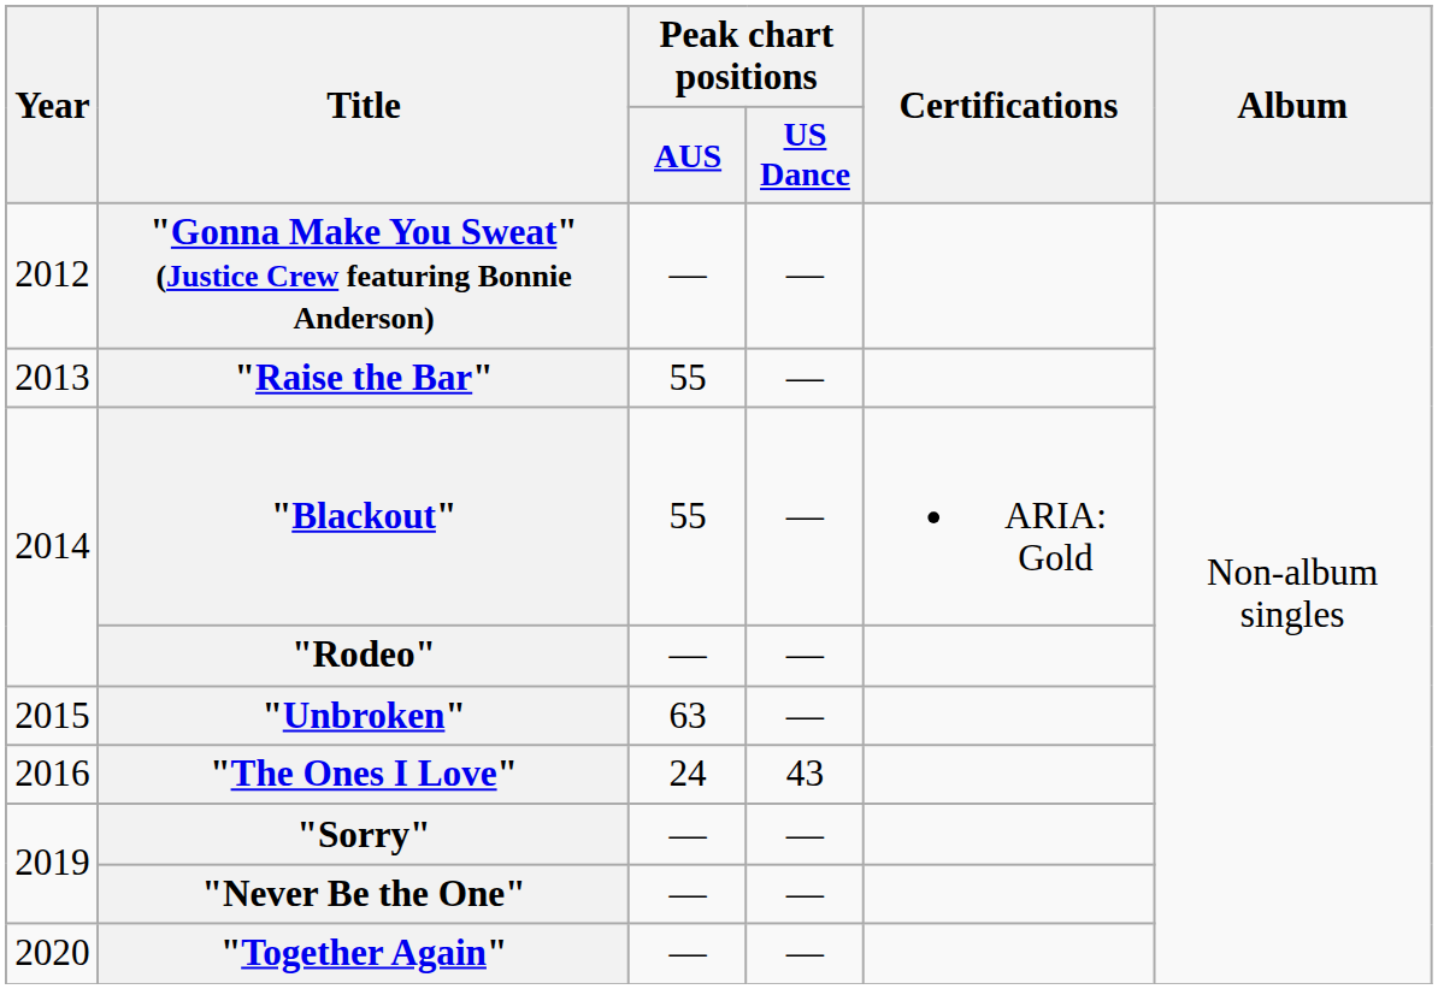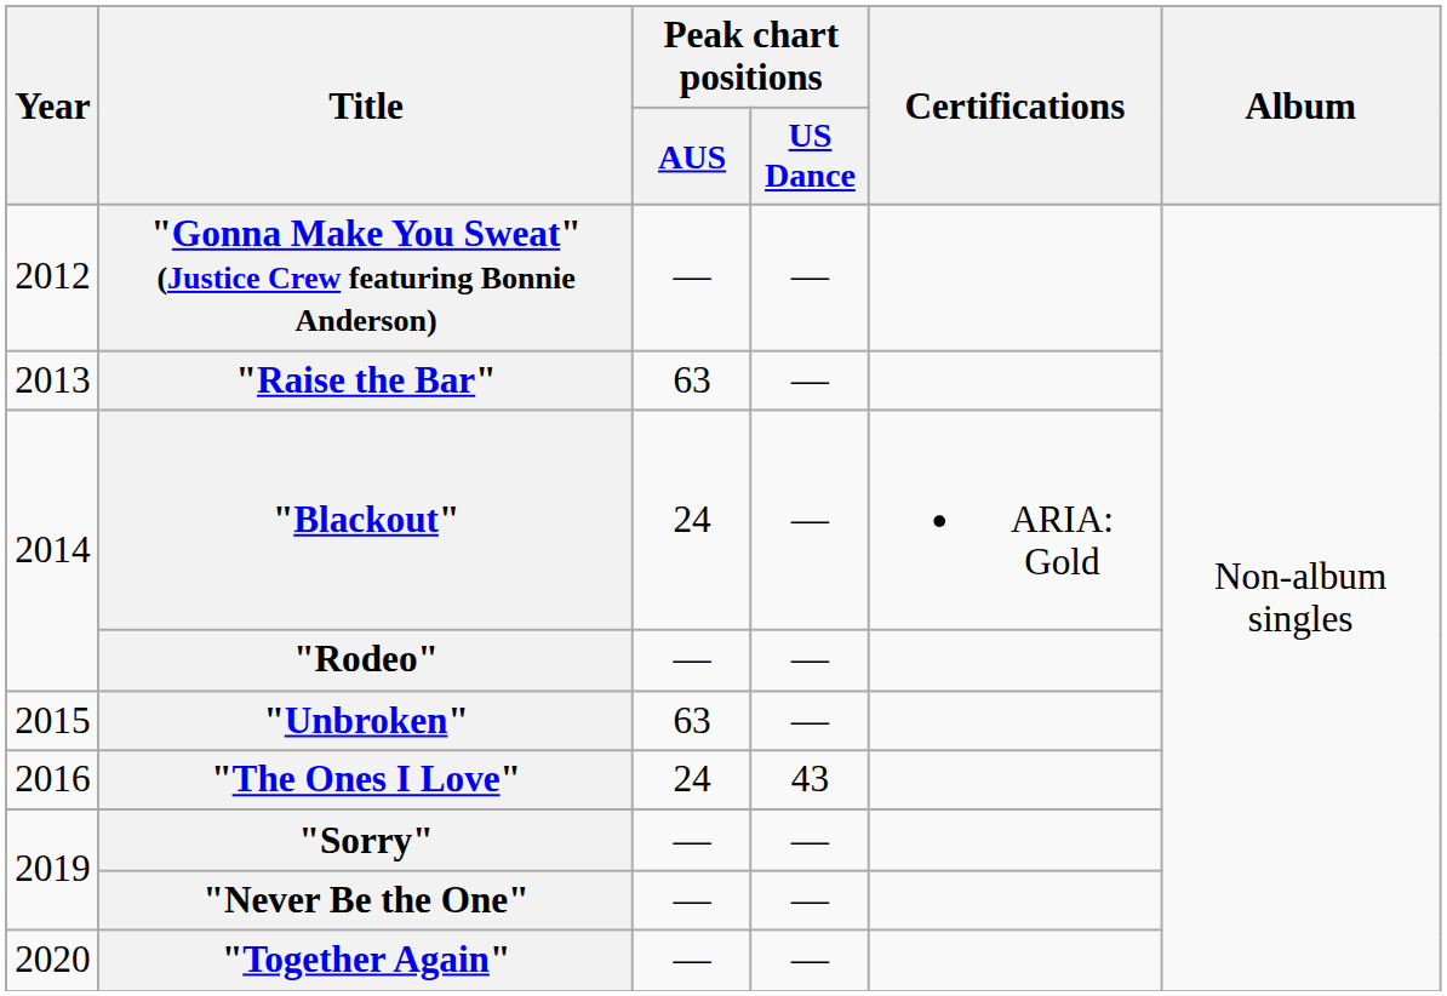"Raise the Bar" | Peak chart positions / AUS: 55 -> 63
"Blackout" | Peak chart positions / AUS: 55 -> 24
